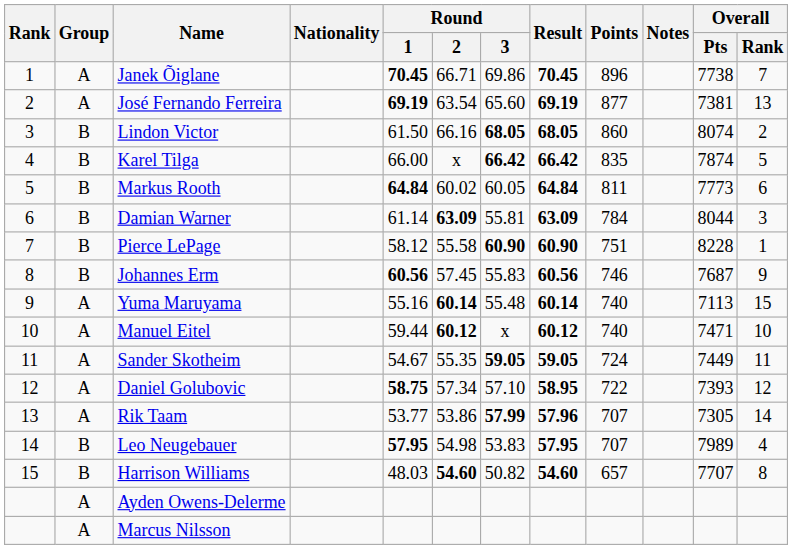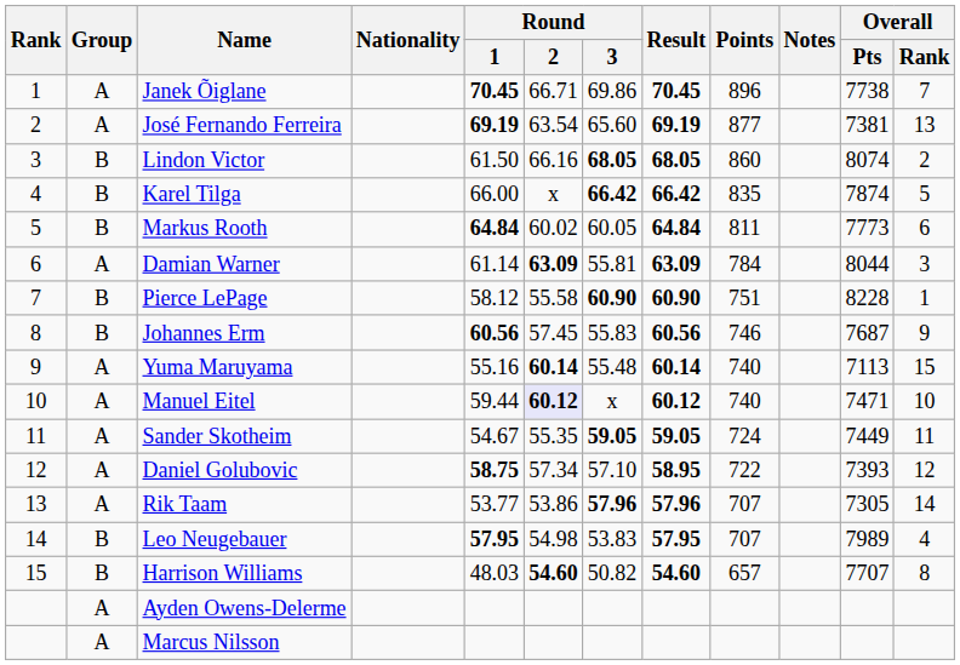Damian Warner | Group: B -> A
Manuel Eitel | Round / 2: no background -> lavender background
Rik Taam | Round / 3: 57.99 -> 57.96
